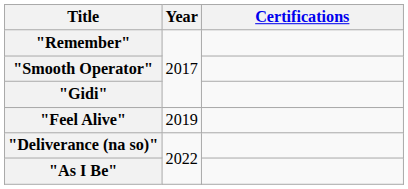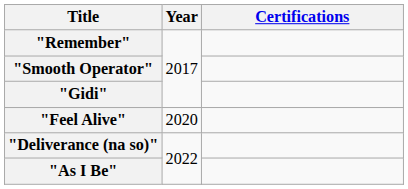"Feel Alive" | Year: 2019 -> 2020
